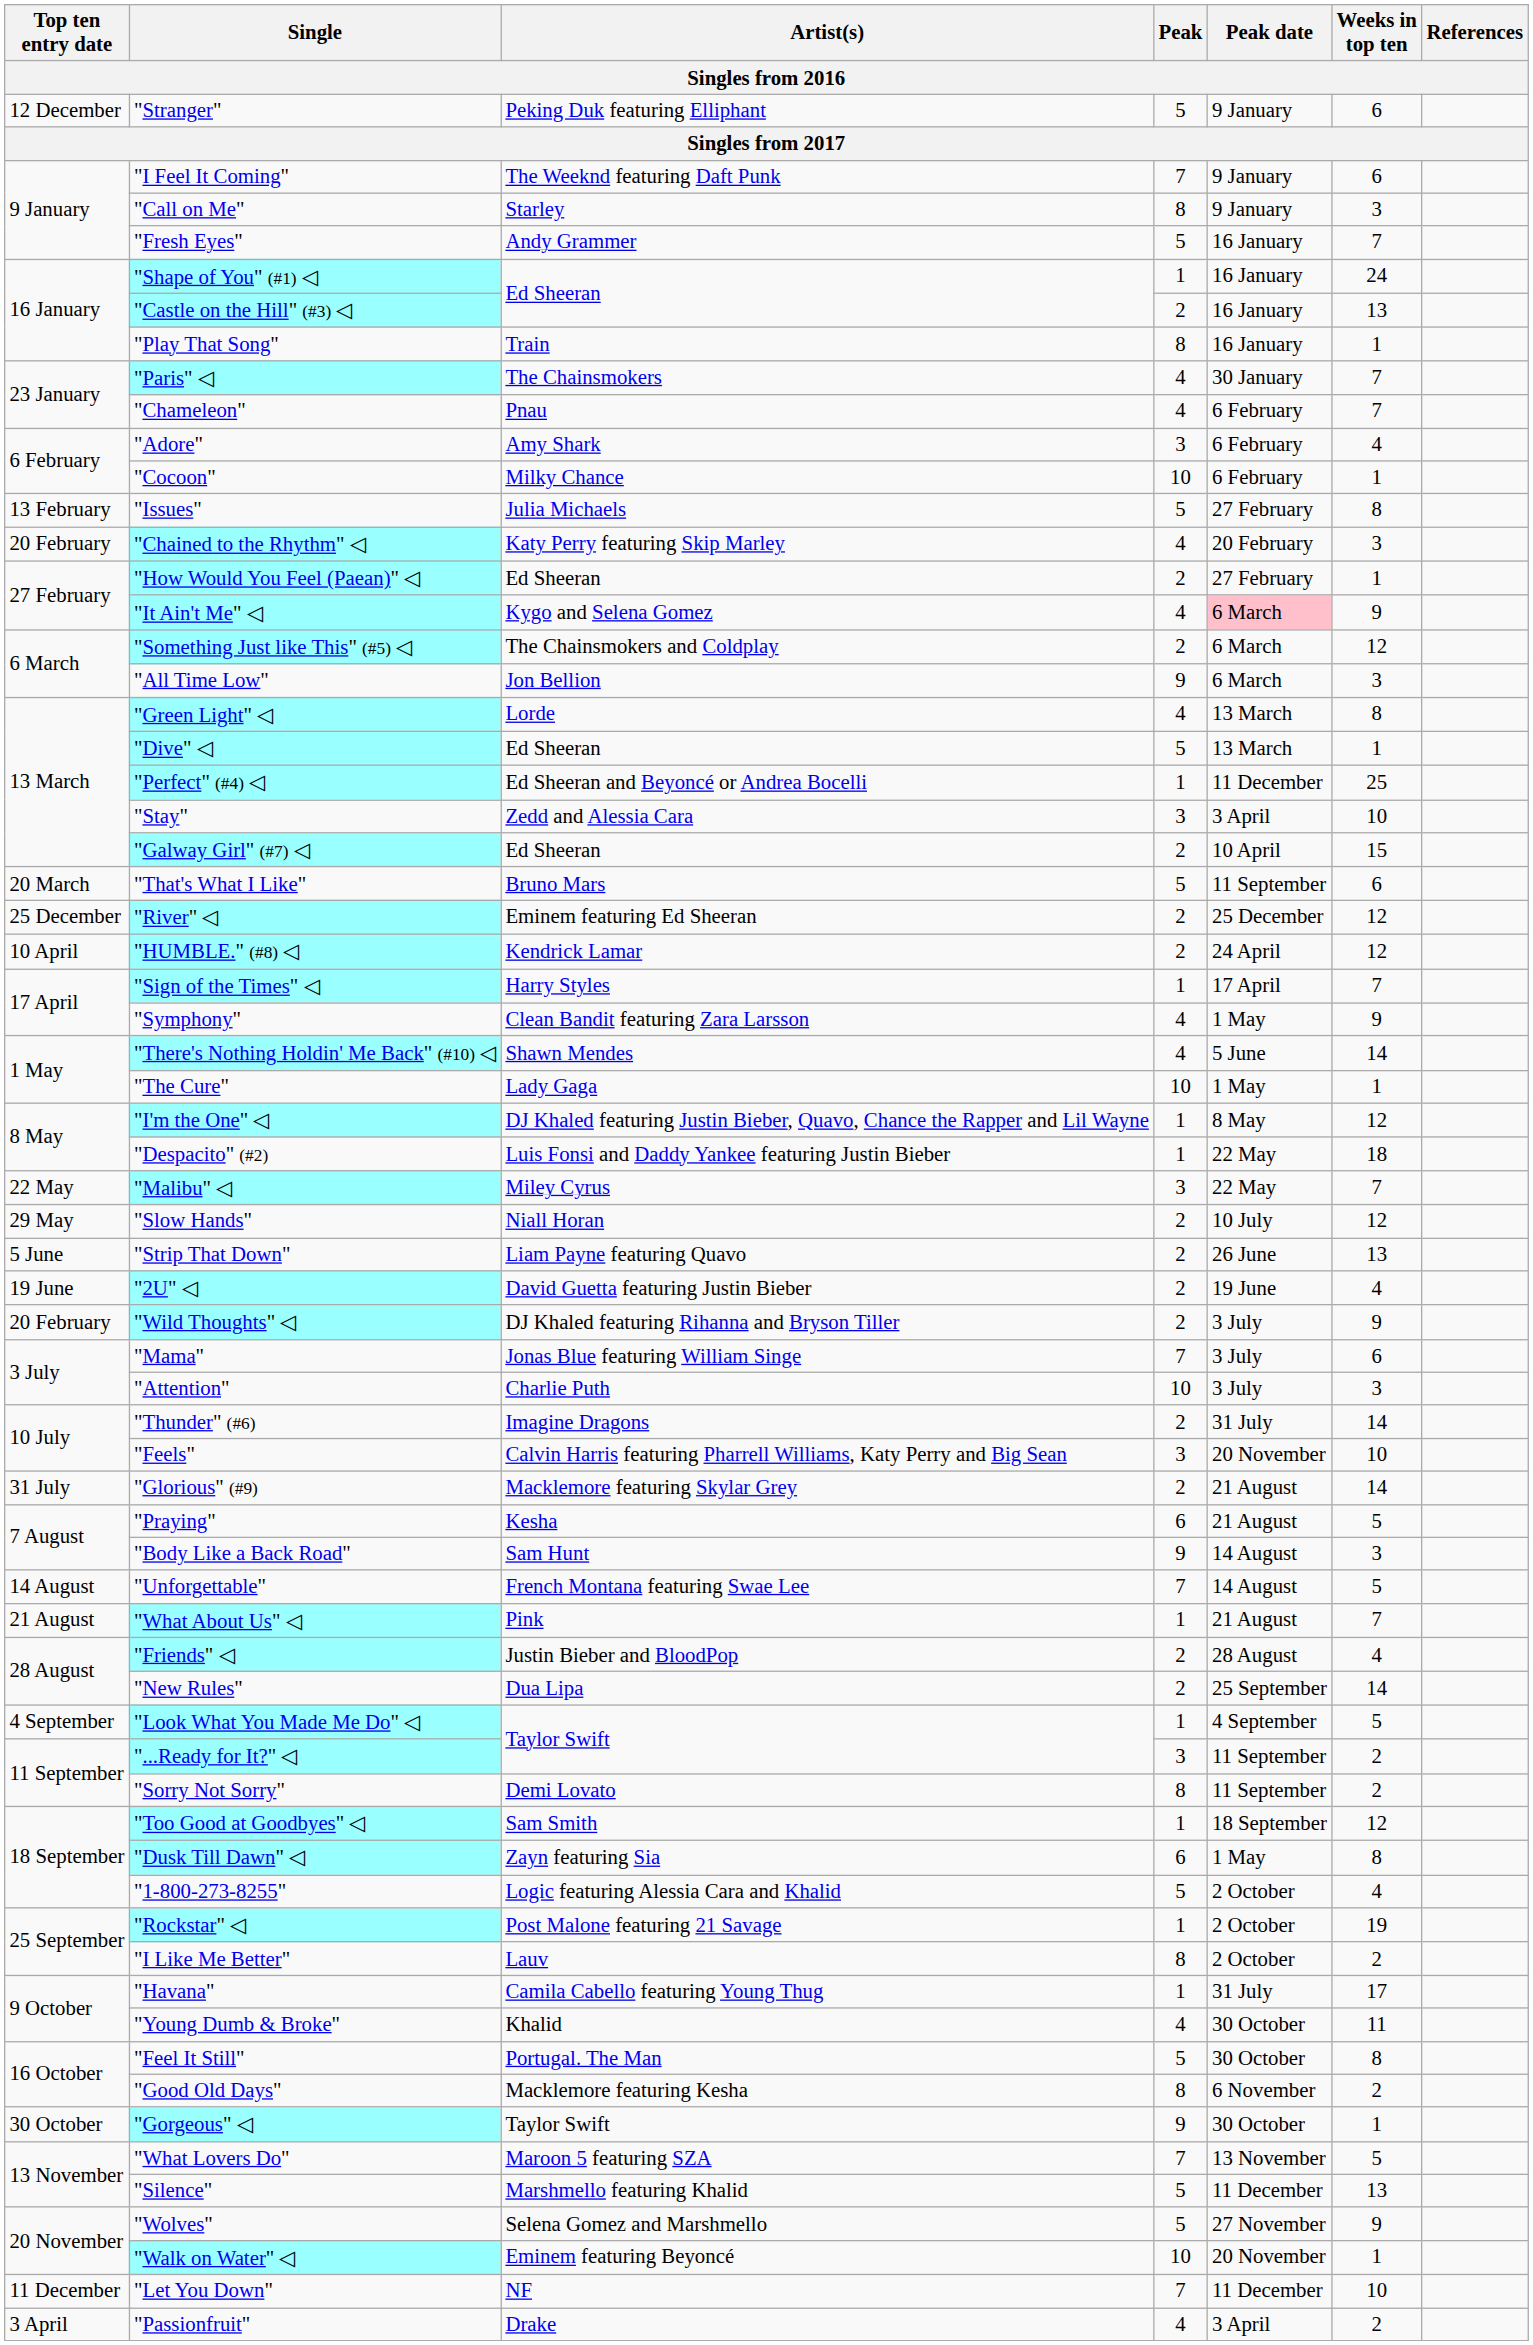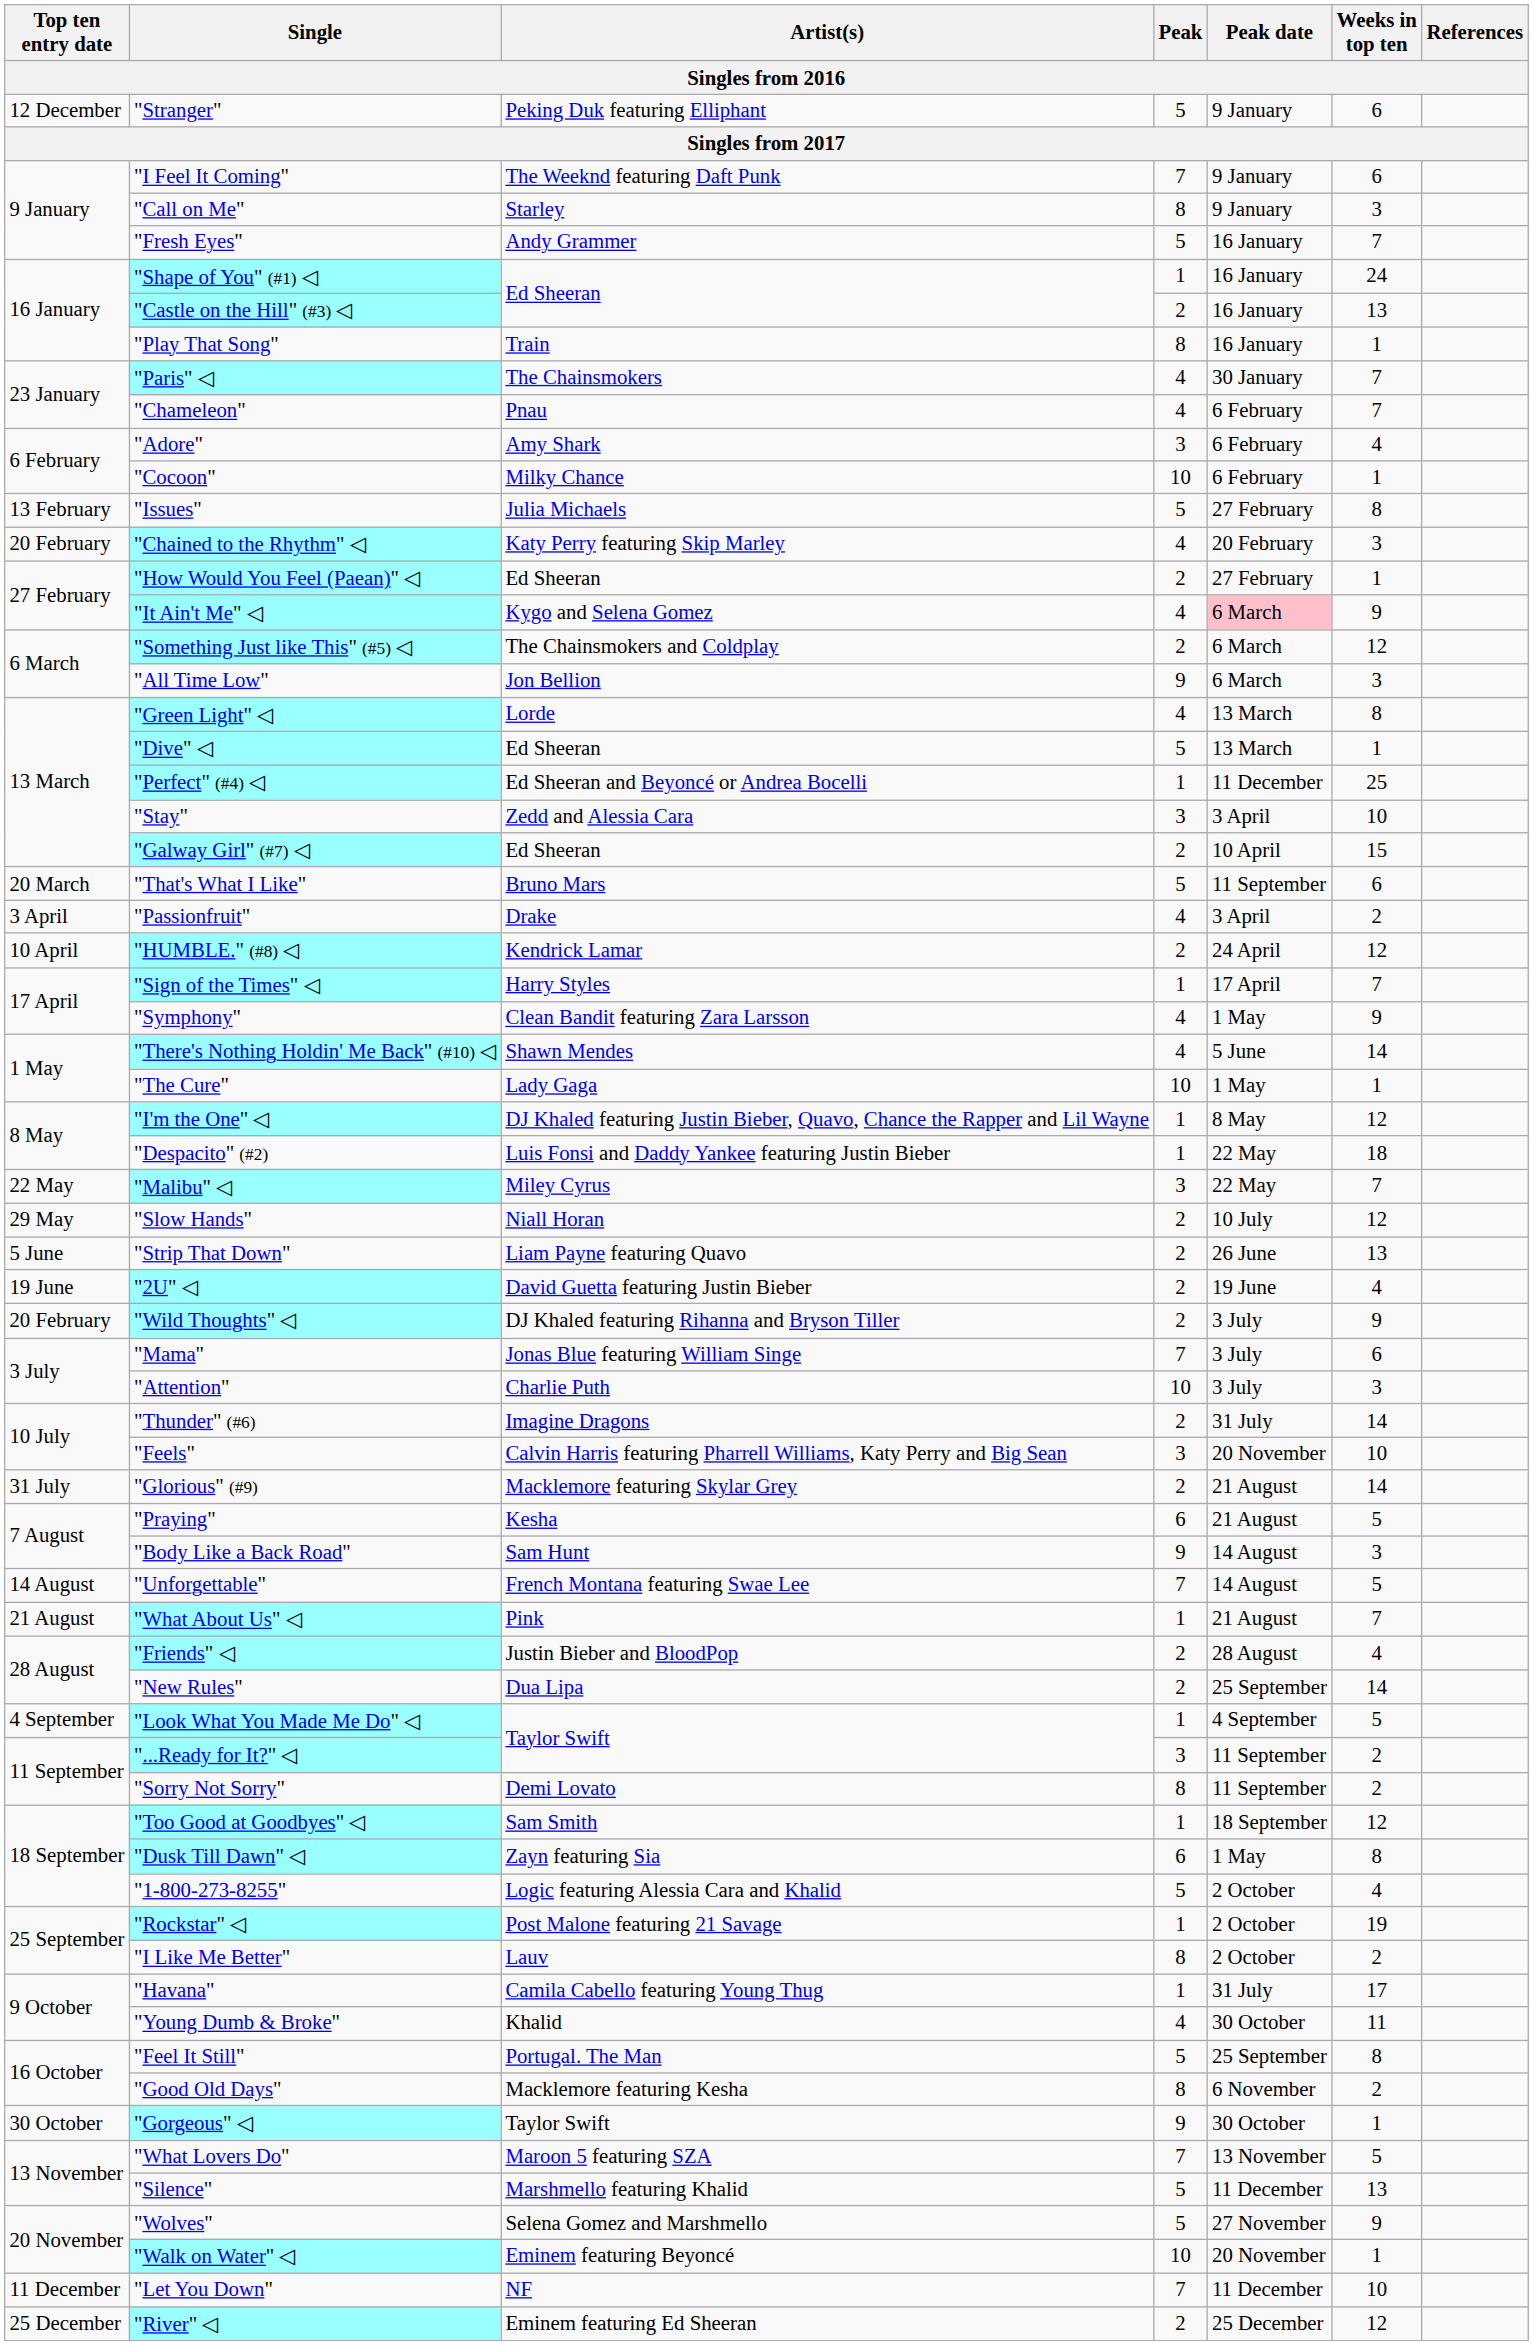rows swapped: "Passionfruit" <-> "River" ◁
"Feel It Still" | Peak date: 30 October -> 25 September
